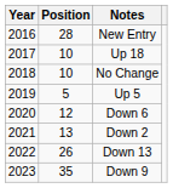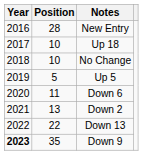Down 6 | Position: 12 -> 11
Down 13 | Position: 26 -> 22
Down 9 | Year: normal -> bold
